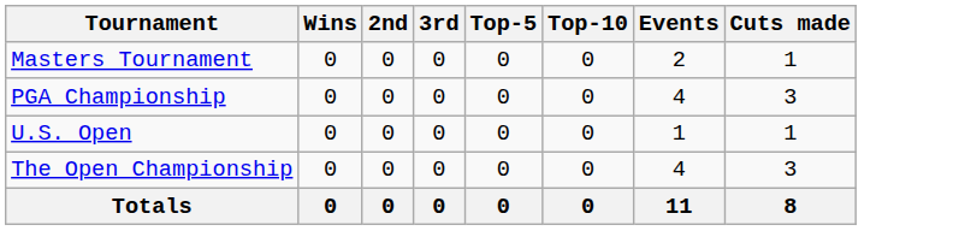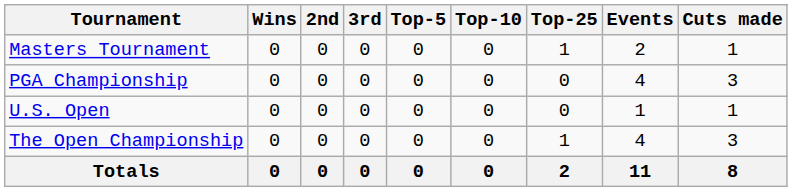+ column: Top-25 | 1 | 0 | 0 | 1 | 2
